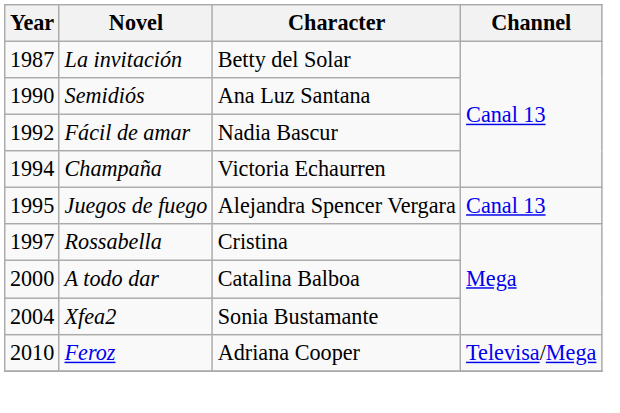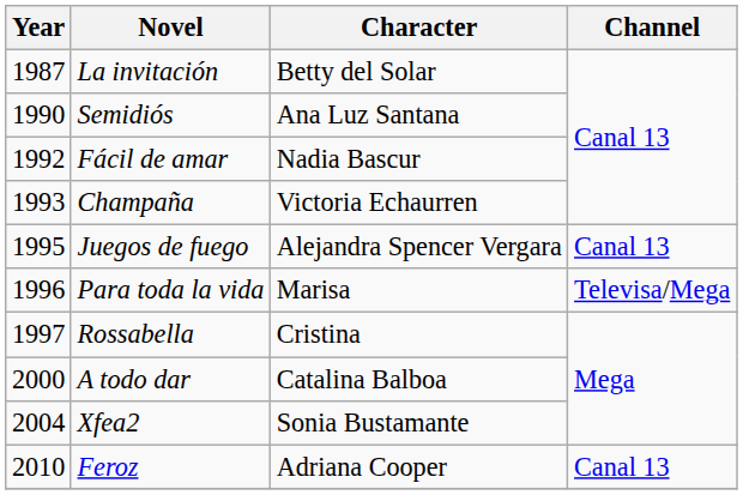Champaña | Year: 1994 -> 1993
+ row: 1996 | Para toda la vida | Marisa | Televisa/Mega
Feroz | Channel: Televisa/Mega -> Canal 13
